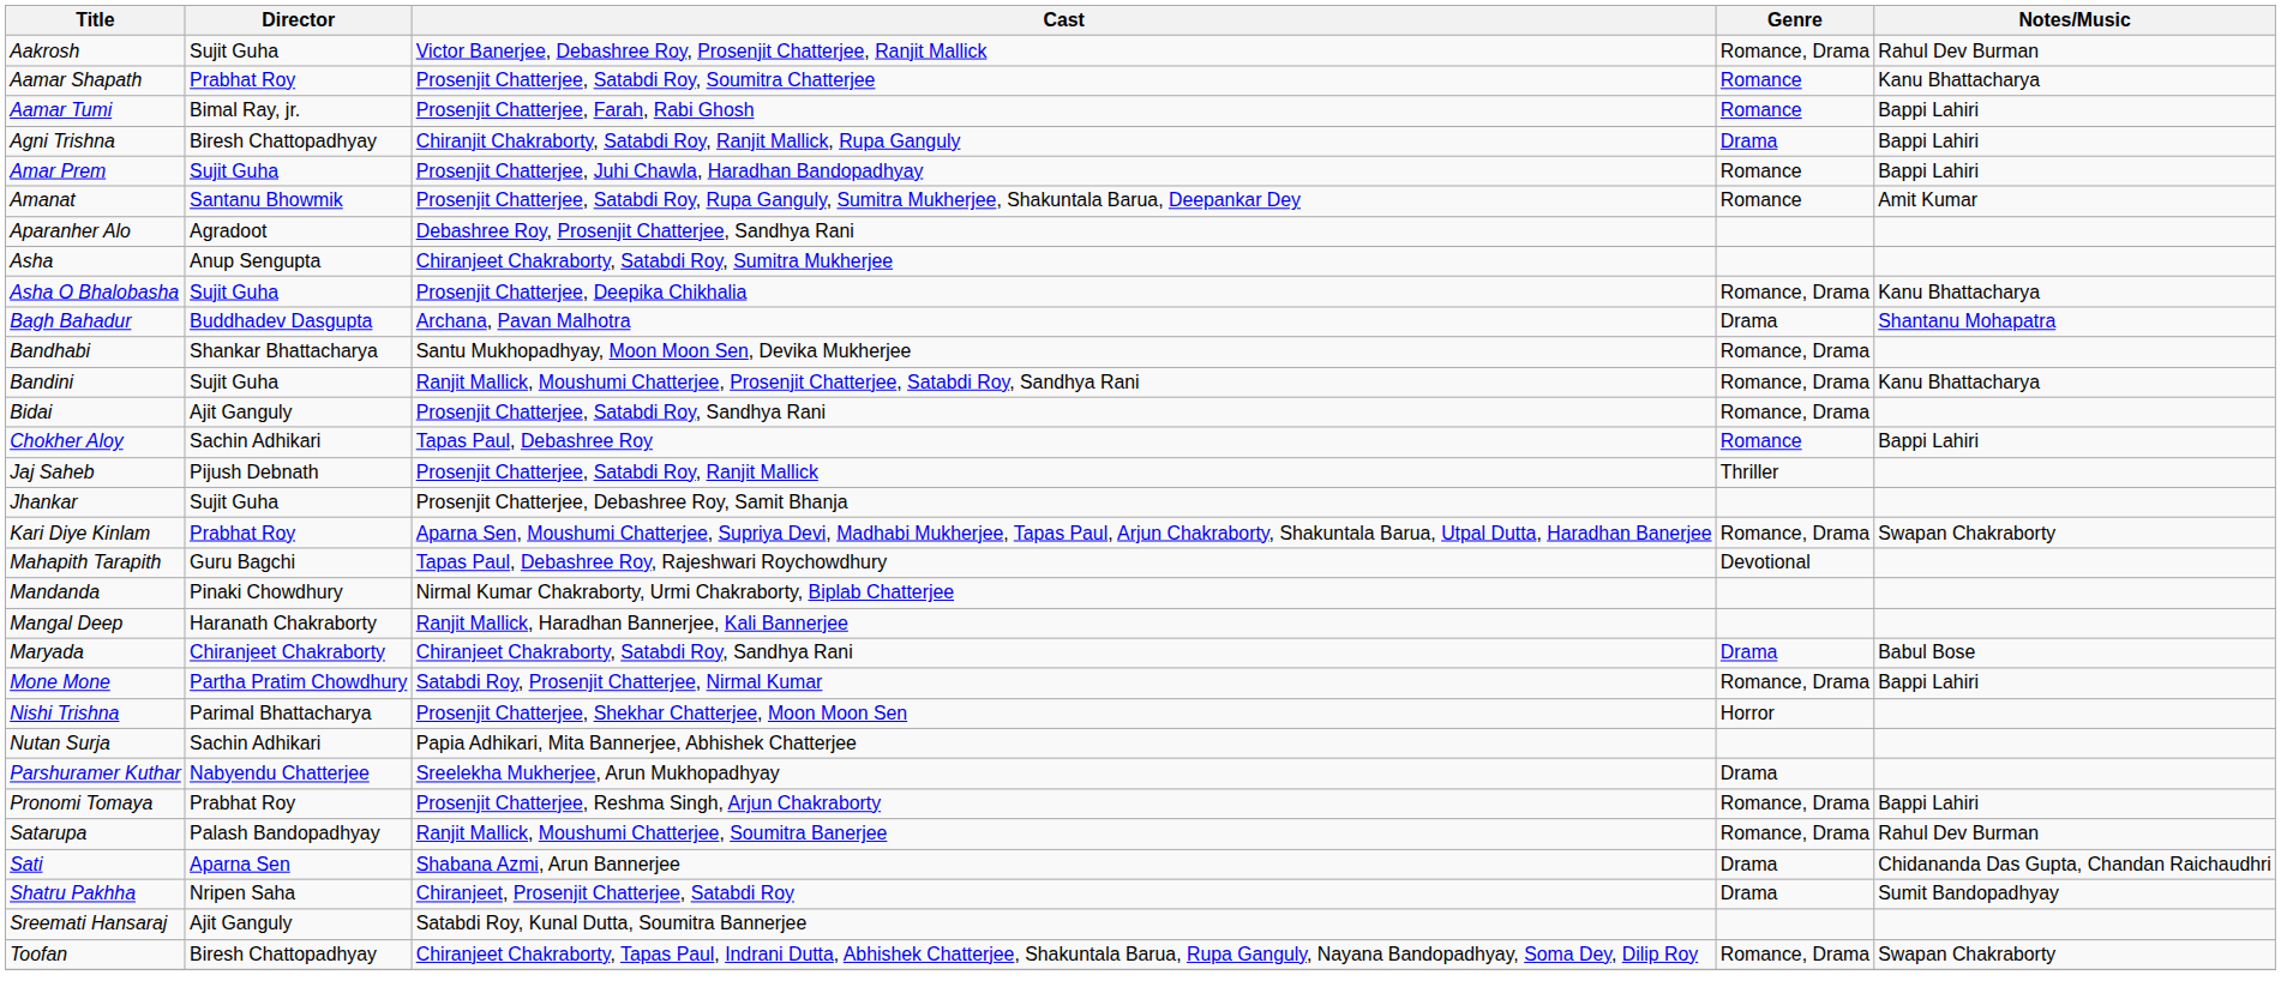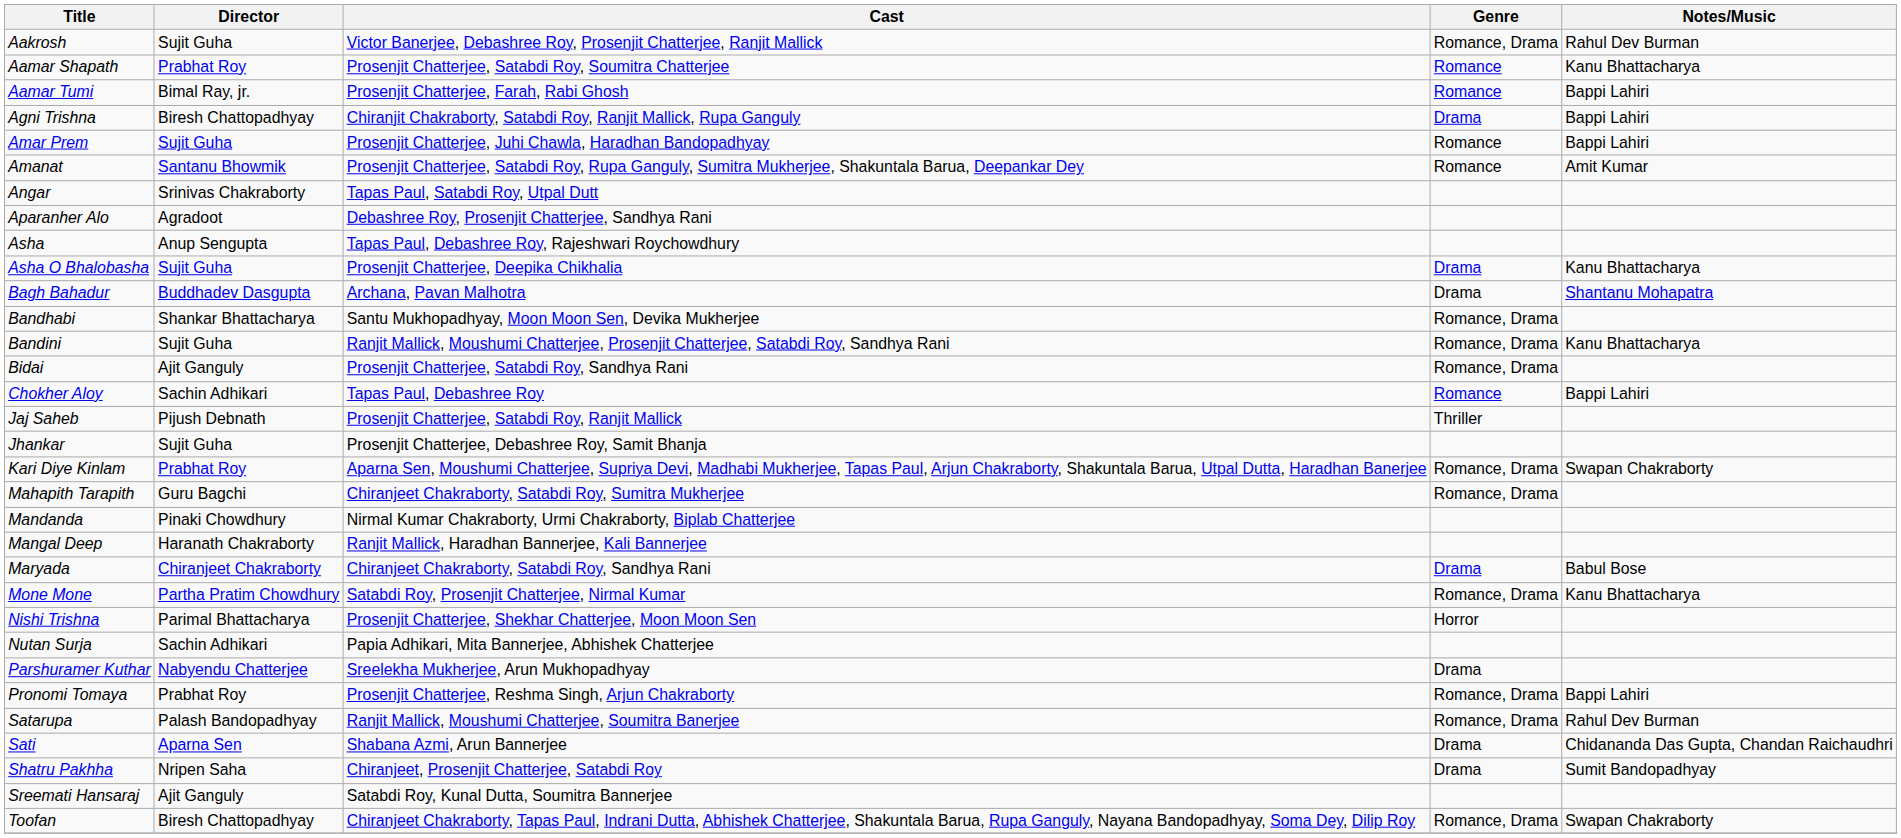+ row: Angar | Srinivas Chakraborty | Tapas Paul, Satabdi Roy, Utpal Dutt
Asha | Cast: Chiranjeet Chakraborty, Satabdi Roy, Sumitra Mukherjee -> Tapas Paul, Debashree Roy, Rajeshwari Roychowdhury
Asha O Bhalobasha | Genre: Romance, Drama -> Drama
Mahapith Tarapith | Cast: Tapas Paul, Debashree Roy, Rajeshwari Roychowdhury -> Chiranjeet Chakraborty, Satabdi Roy, Sumitra Mukherjee
Mahapith Tarapith | Genre: Devotional -> Romance, Drama
Mone Mone | Notes/Music: Bappi Lahiri -> Kanu Bhattacharya
